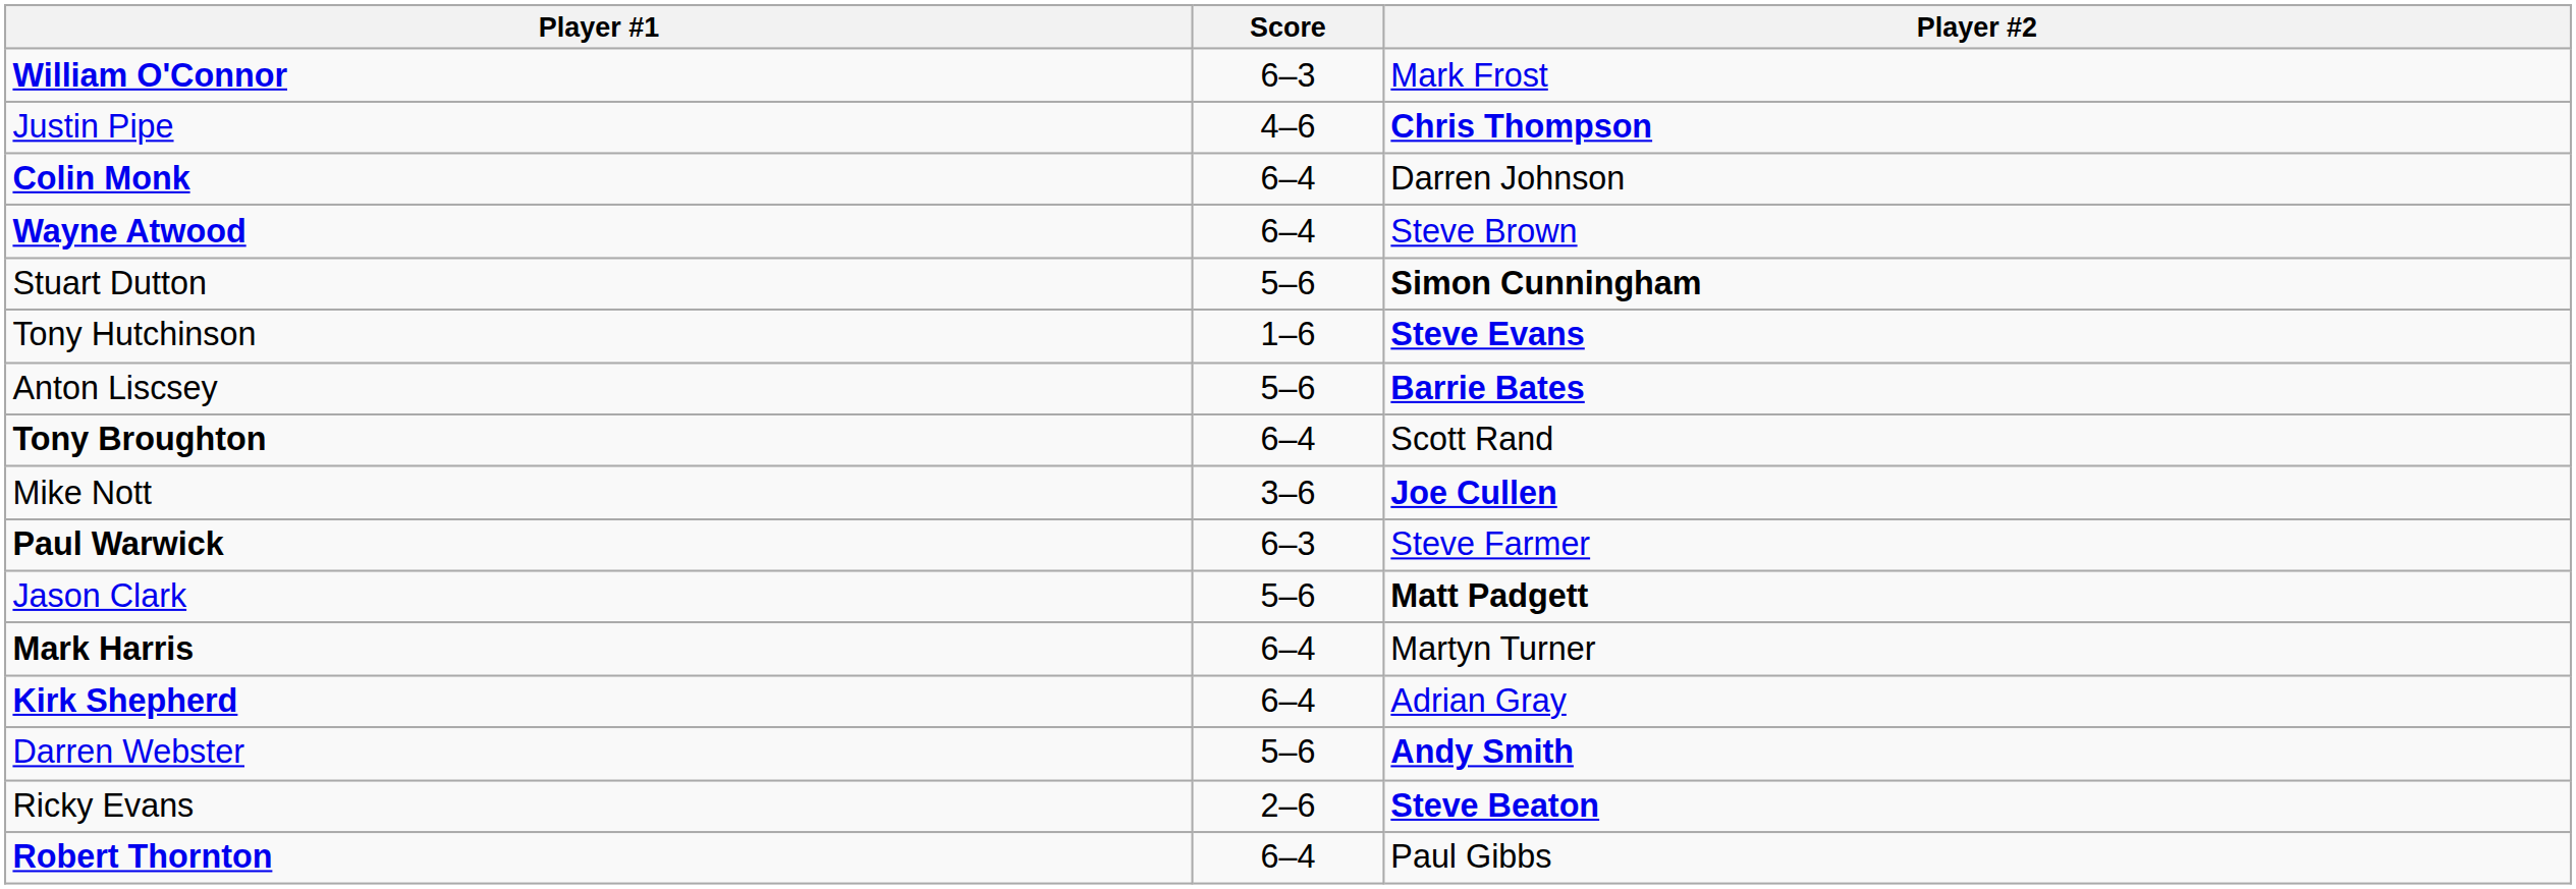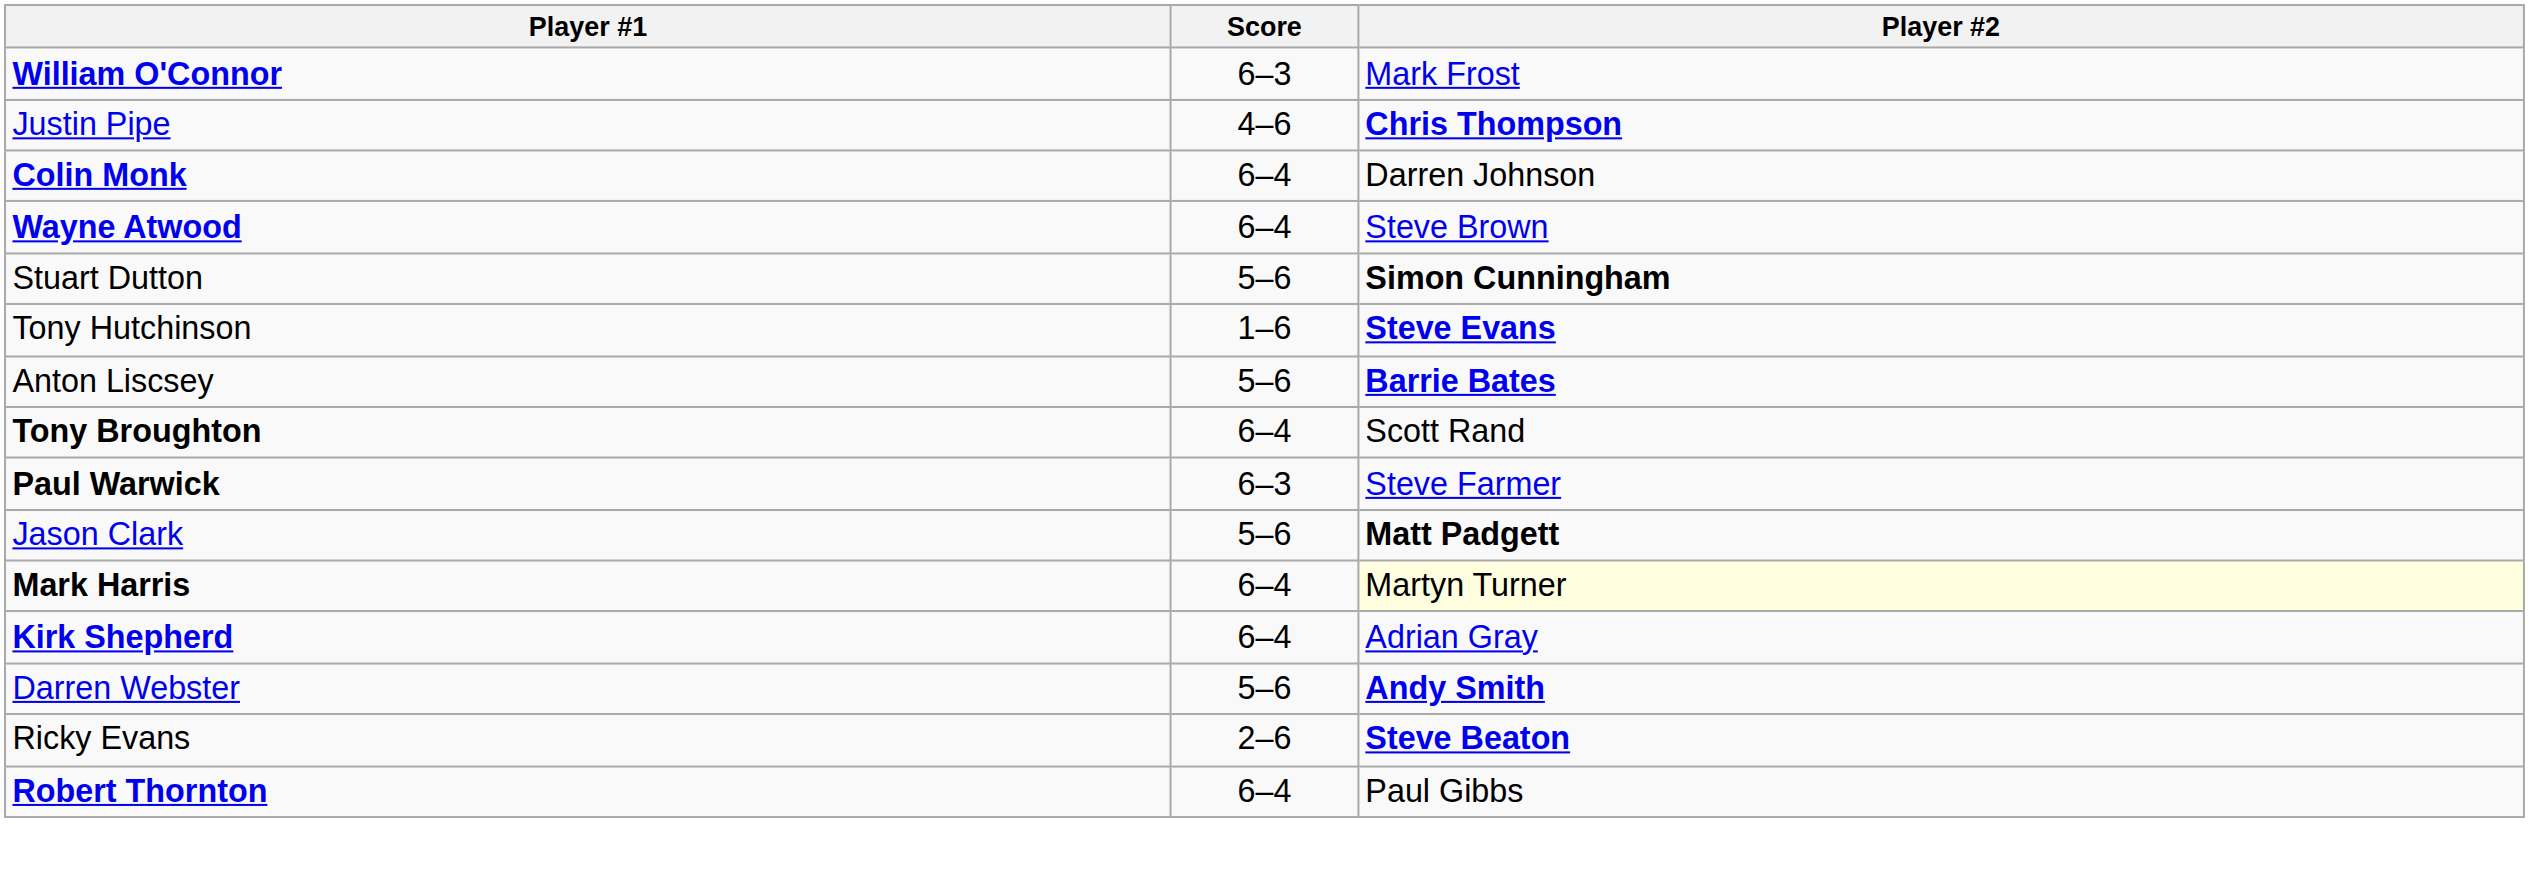- row: Mike Nott | 3–6 | Joe Cullen
Mark Harris | Player #2: no background -> lightyellow background
